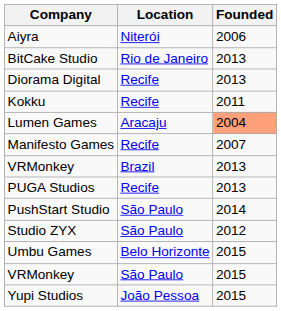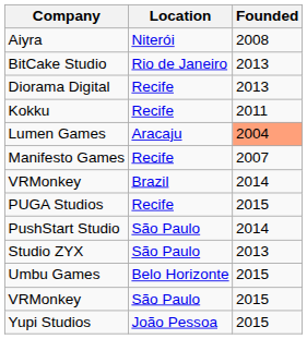Aiyra | Founded: 2006 -> 2008
VRMonkey / Brazil | Founded: 2013 -> 2014
PUGA Studios | Founded: 2013 -> 2015
Studio ZYX | Founded: 2012 -> 2013
